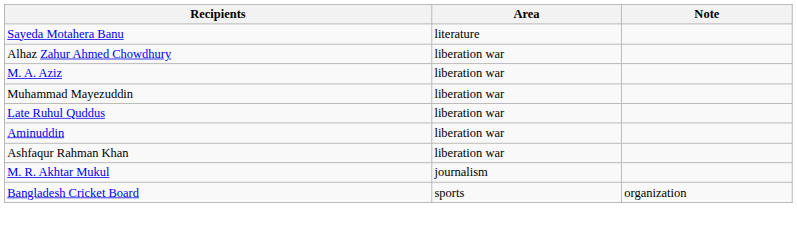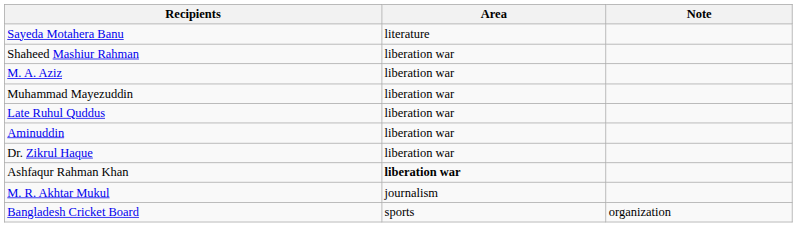+ row: Shaheed Mashiur Rahman | liberation war
- row: Alhaz Zahur Ahmed Chowdhury | liberation war
+ row: Dr. Zikrul Haque | liberation war
Ashfaqur Rahman Khan | Area: normal -> bold
